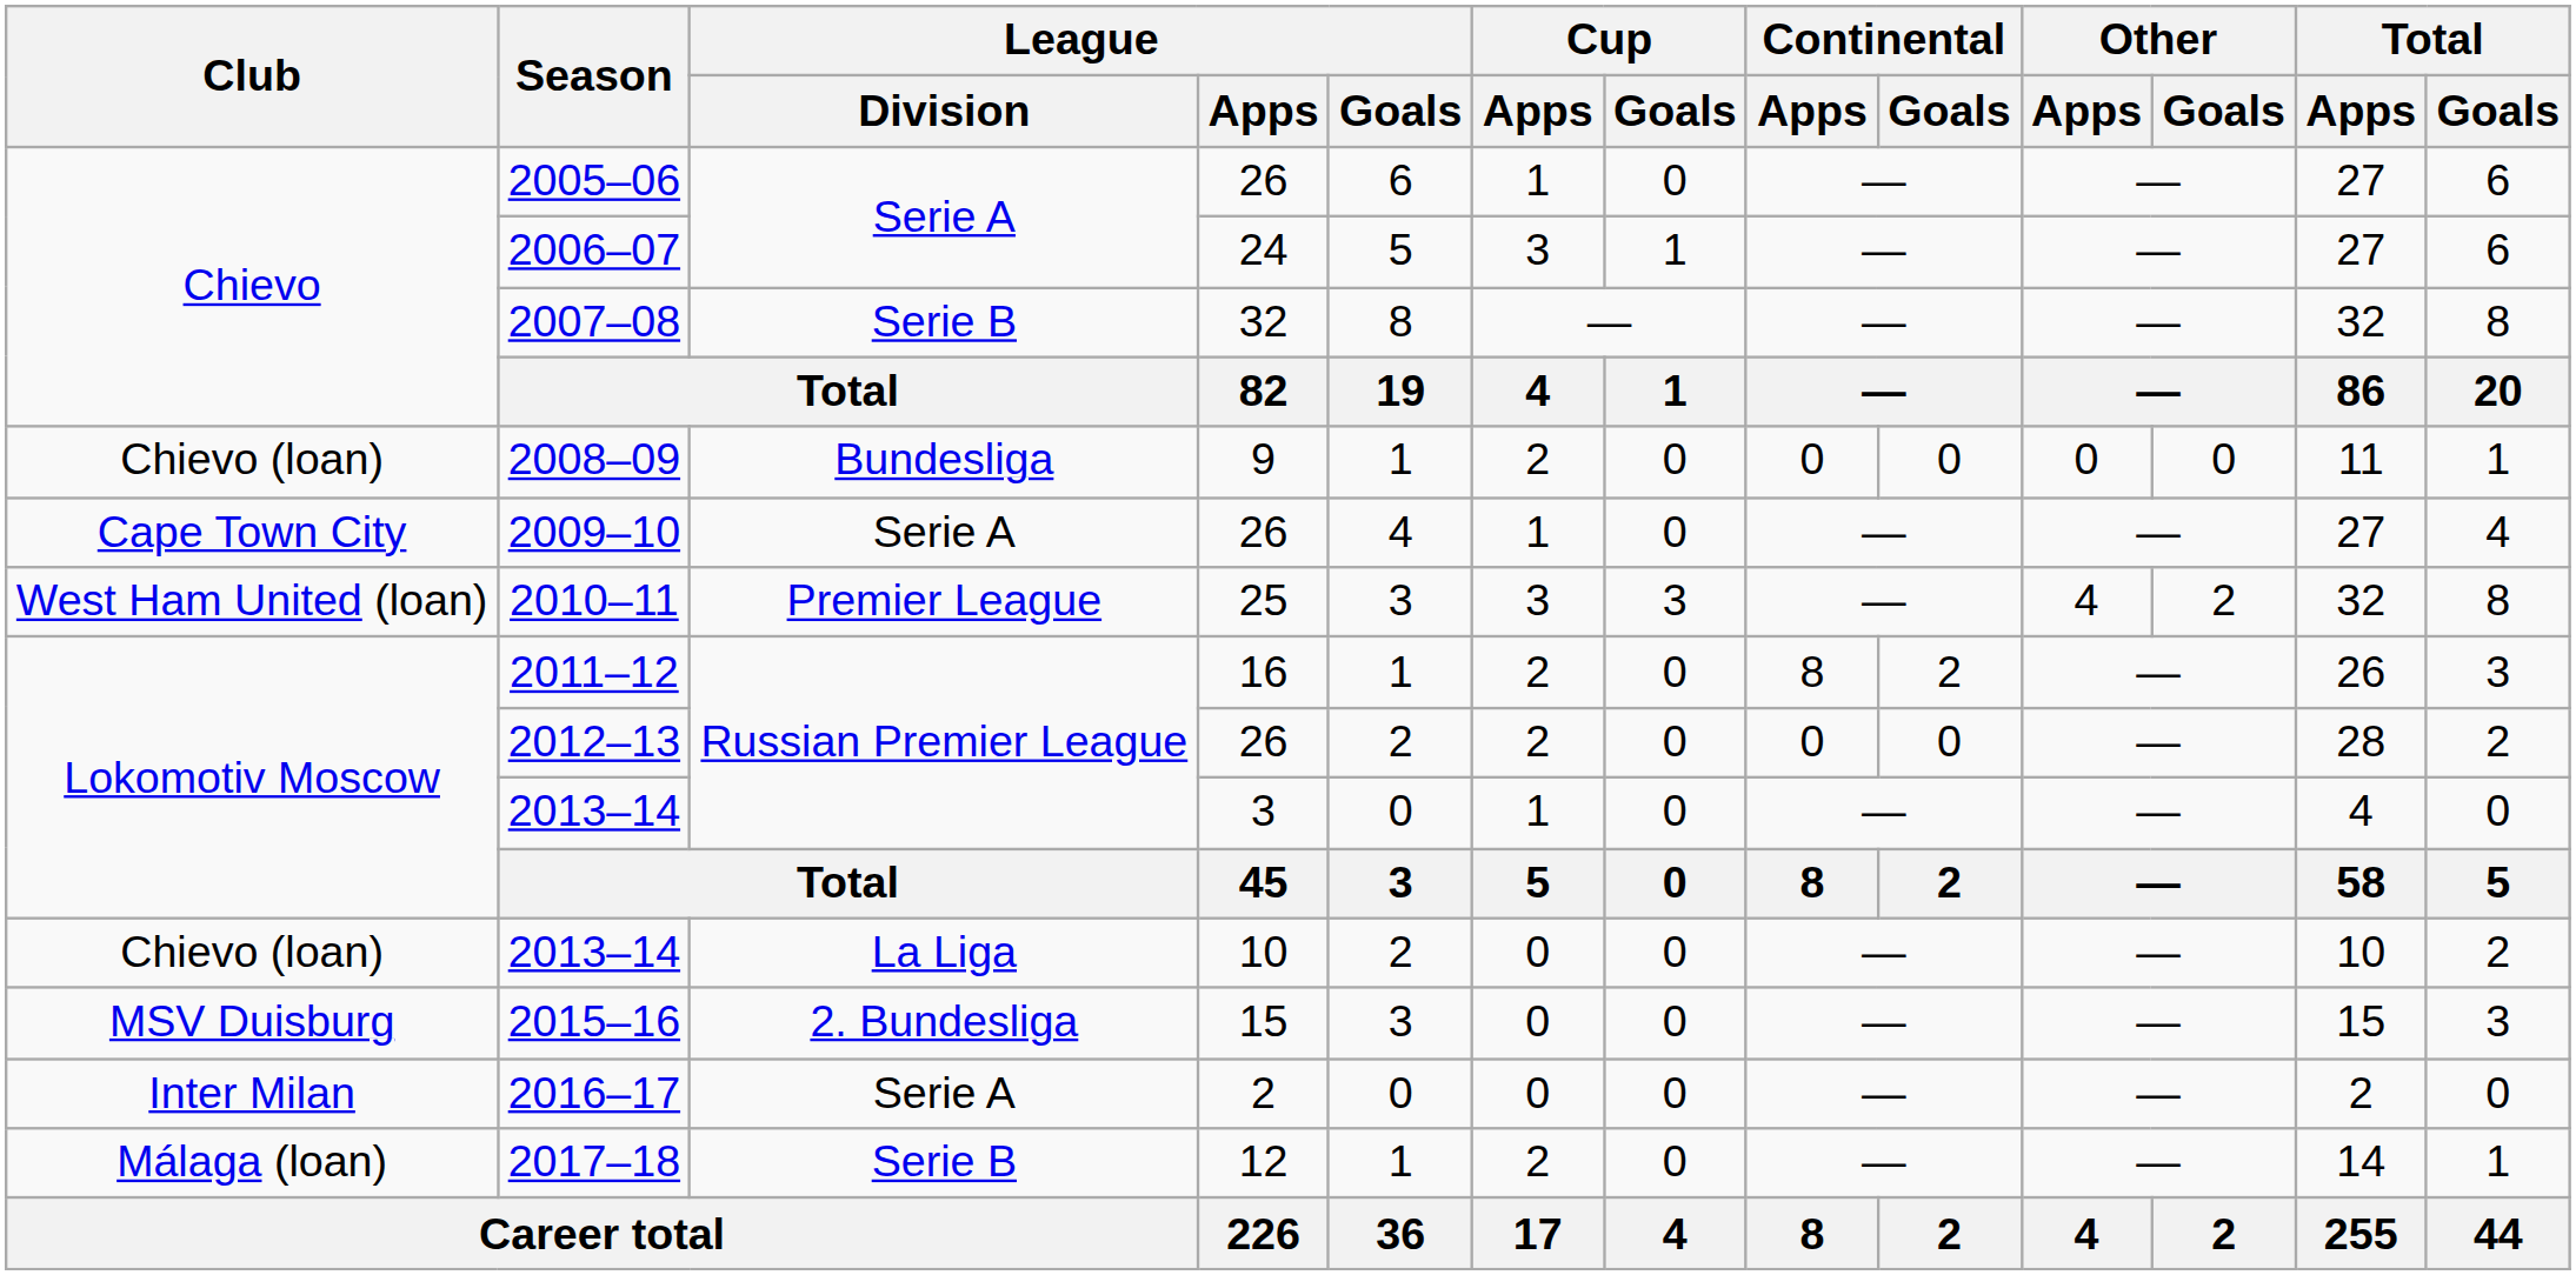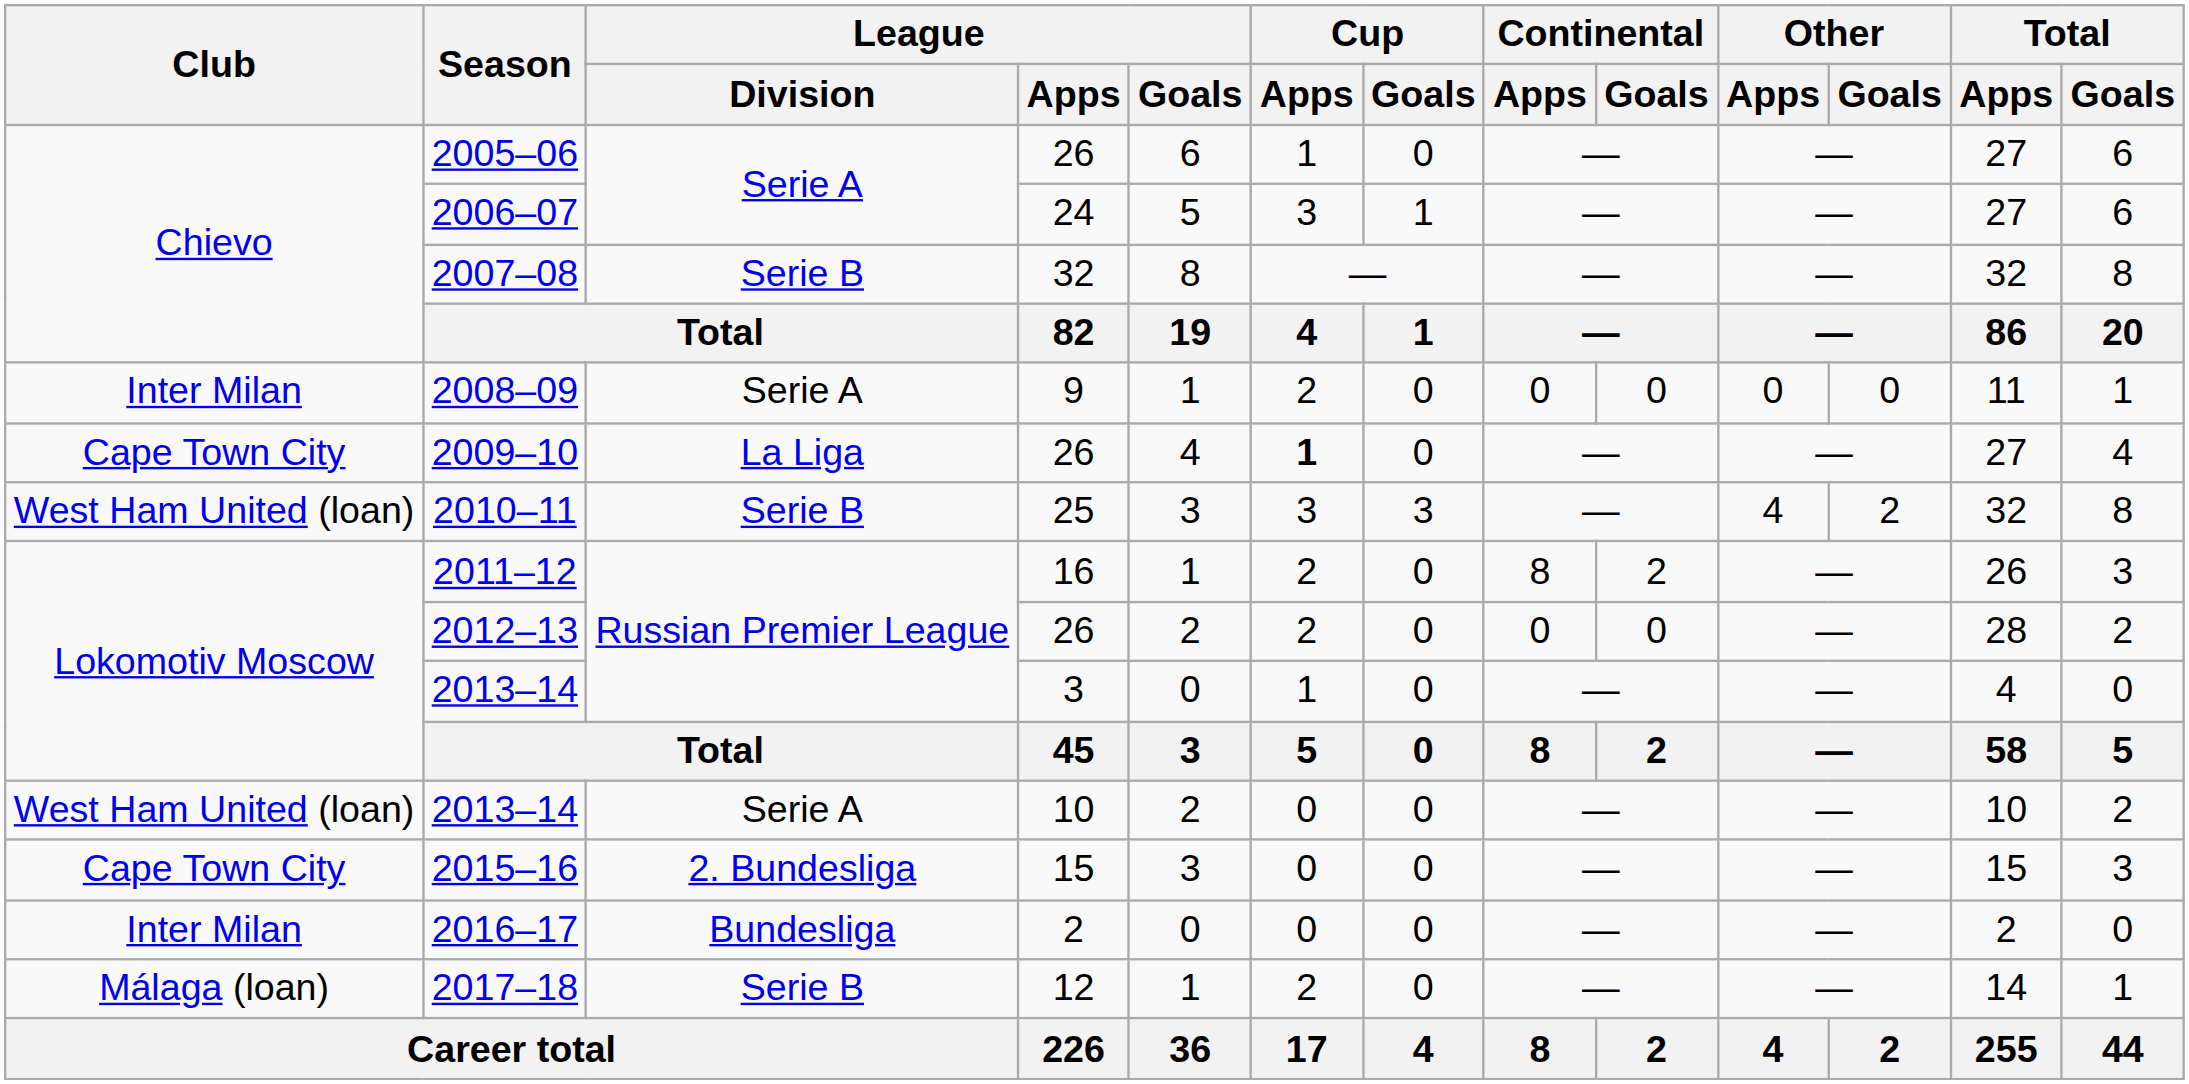2008–09 | Club: Chievo (loan) -> Inter Milan
2008–09 | League / Division: Bundesliga -> Serie A
2009–10 | League / Division: Serie A -> La Liga
2009–10 | Cup / Apps: normal -> bold
2010–11 | League / Division: Premier League -> Serie B
2013–14 / 10 | Club: Chievo (loan) -> West Ham United (loan)
2013–14 / 10 | League / Division: La Liga -> Serie A
2015–16 | Club: MSV Duisburg -> Cape Town City
2016–17 | League / Division: Serie A -> Bundesliga
